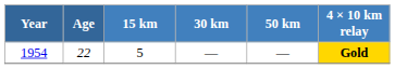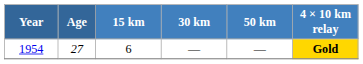1954 | Age: 22 -> 27
1954 | 15 km: 5 -> 6
